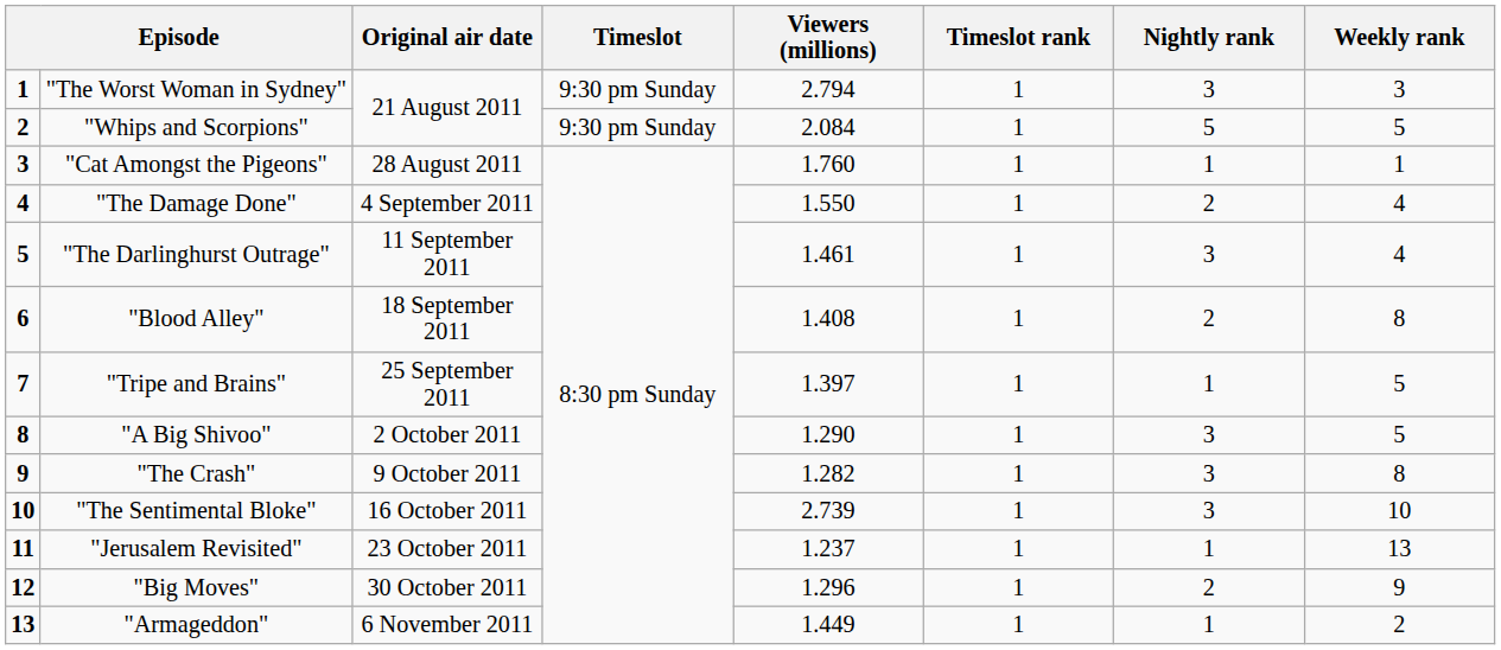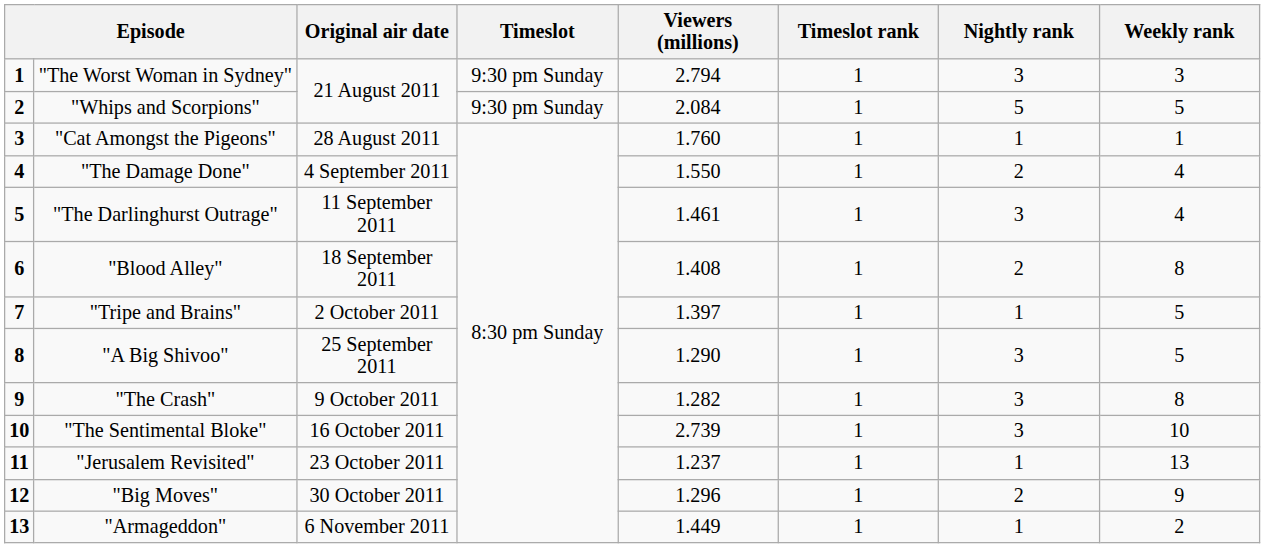"Tripe and Brains" | Original air date: 25 September 2011 -> 2 October 2011
"A Big Shivoo" | Original air date: 2 October 2011 -> 25 September 2011
